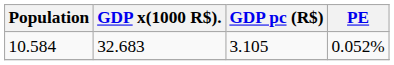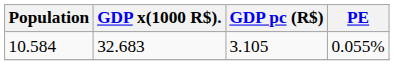10.584 | PE: 0.052% -> 0.055%
